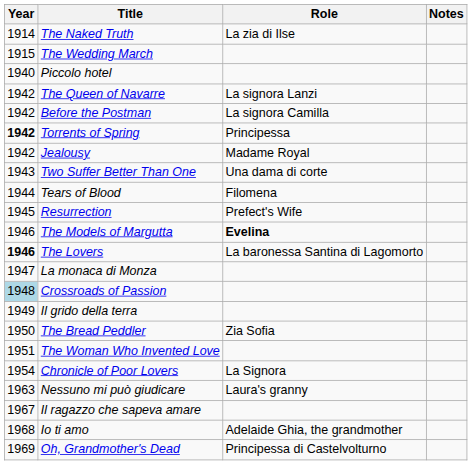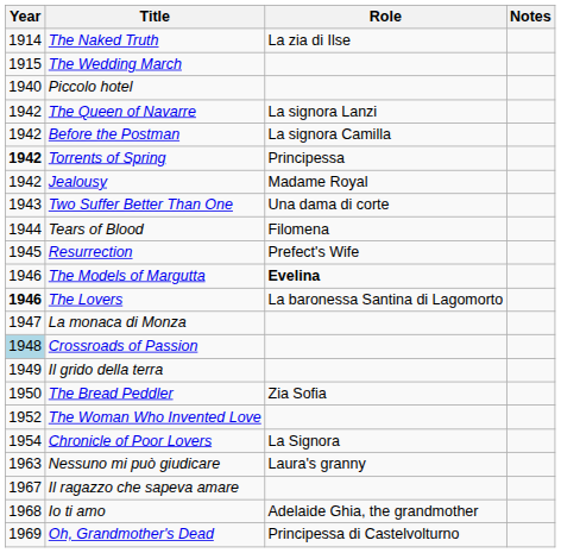The Woman Who Invented Love | Year: 1951 -> 1952
